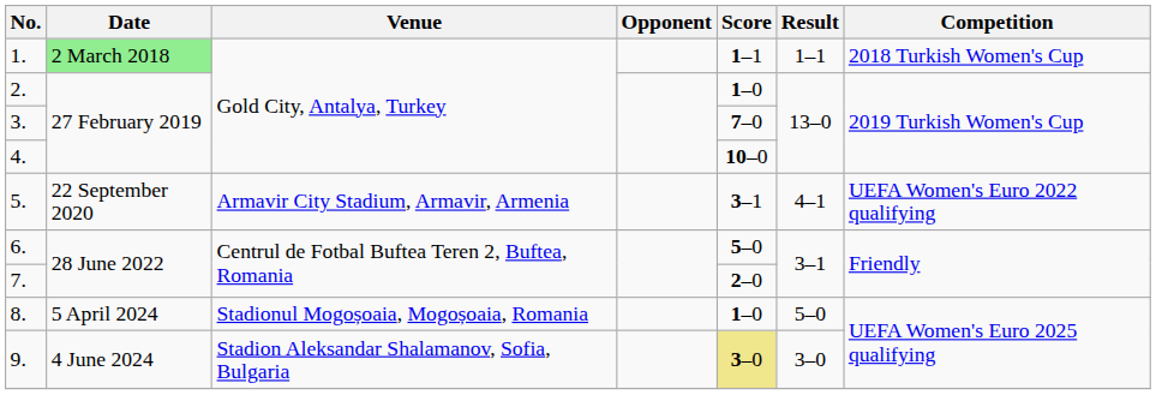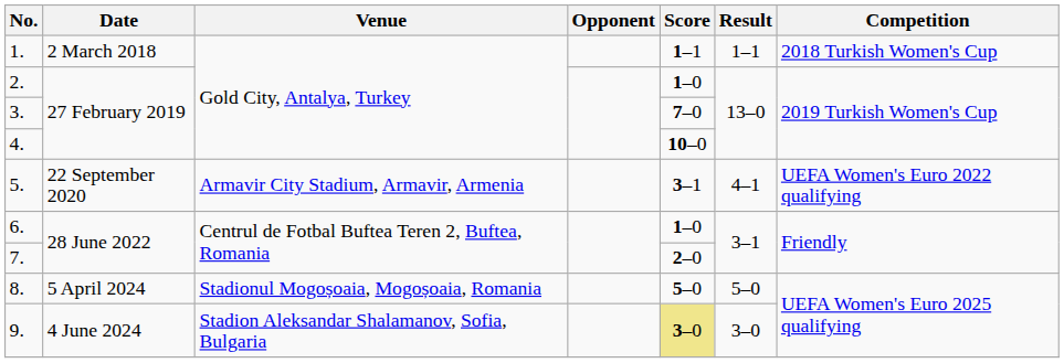1. | Date: lightgreen background -> no background
6. | Score: 5–0 -> 1–0
8. | Score: 1–0 -> 5–0
